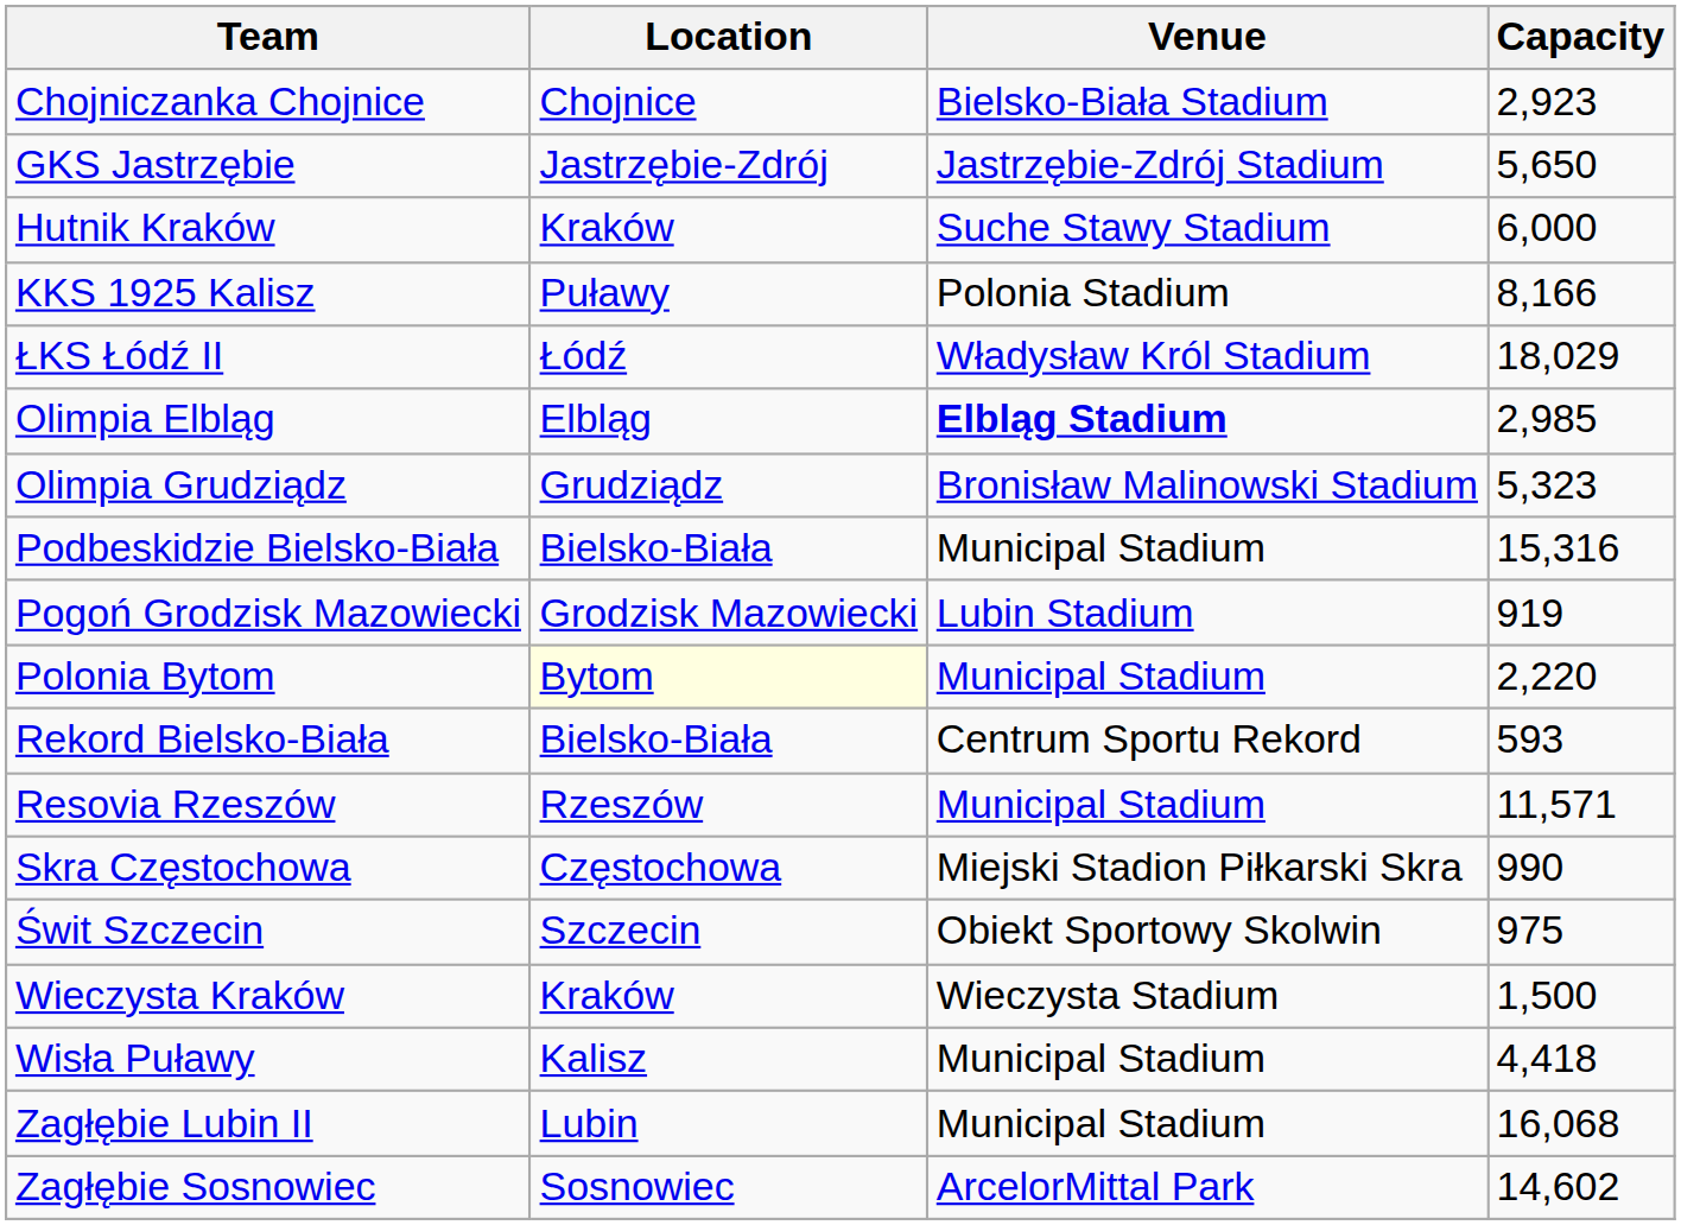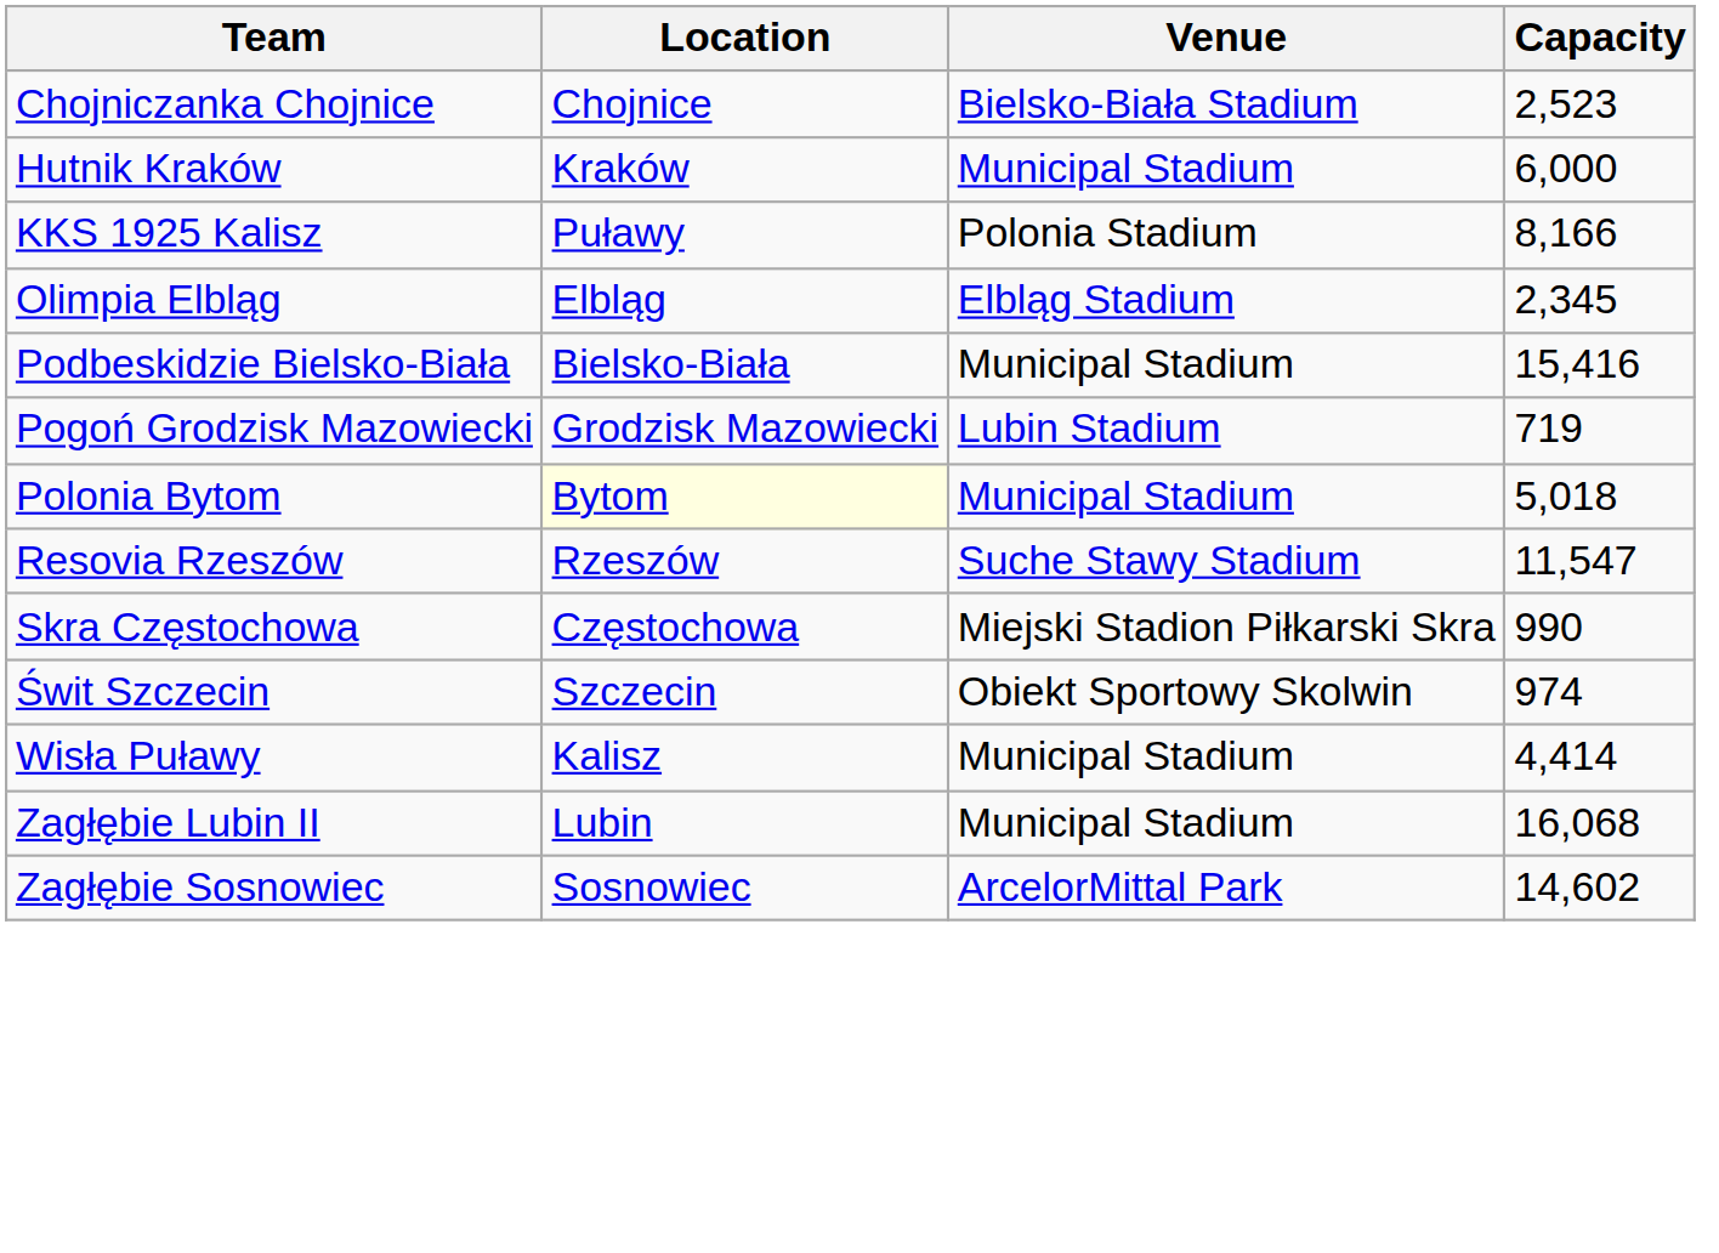Chojniczanka Chojnice | Capacity: 2,923 -> 2,523
- row: GKS Jastrzębie | Jastrzębie-Zdrój | Jastrzębie-Zdrój Stadium | 5,650
Hutnik Kraków | Venue: Suche Stawy Stadium -> Municipal Stadium
- row: ŁKS Łódź II | Łódź | Władysław Król Stadium | 18,029
Olimpia Elbląg | Venue: bold -> normal
Olimpia Elbląg | Capacity: 2,985 -> 2,345
- row: Olimpia Grudziądz | Grudziądz | Bronisław Malinowski Stadium | 5,323
Podbeskidzie Bielsko-Biała | Capacity: 15,316 -> 15,416
Pogoń Grodzisk Mazowiecki | Capacity: 919 -> 719
Polonia Bytom | Capacity: 2,220 -> 5,018
- row: Rekord Bielsko-Biała | Bielsko-Biała | Centrum Sportu Rekord | 593
Resovia Rzeszów | Venue: Municipal Stadium -> Suche Stawy Stadium
Resovia Rzeszów | Capacity: 11,571 -> 11,547
Świt Szczecin | Capacity: 975 -> 974
- row: Wieczysta Kraków | Kraków | Wieczysta Stadium | 1,500
Wisła Puławy | Capacity: 4,418 -> 4,414
